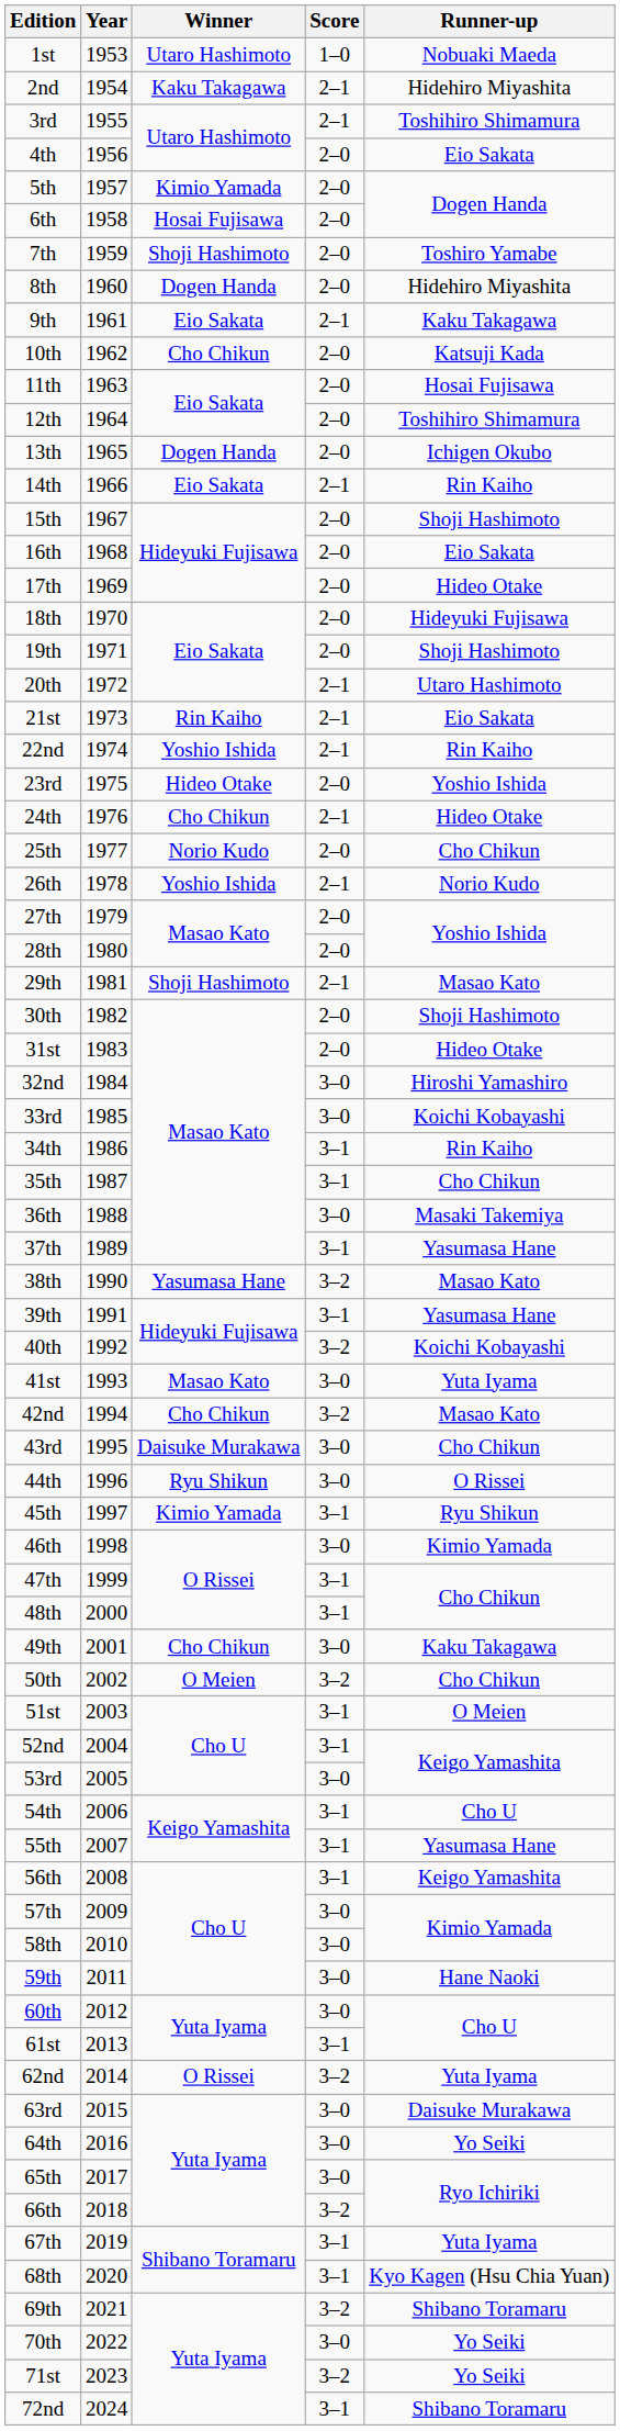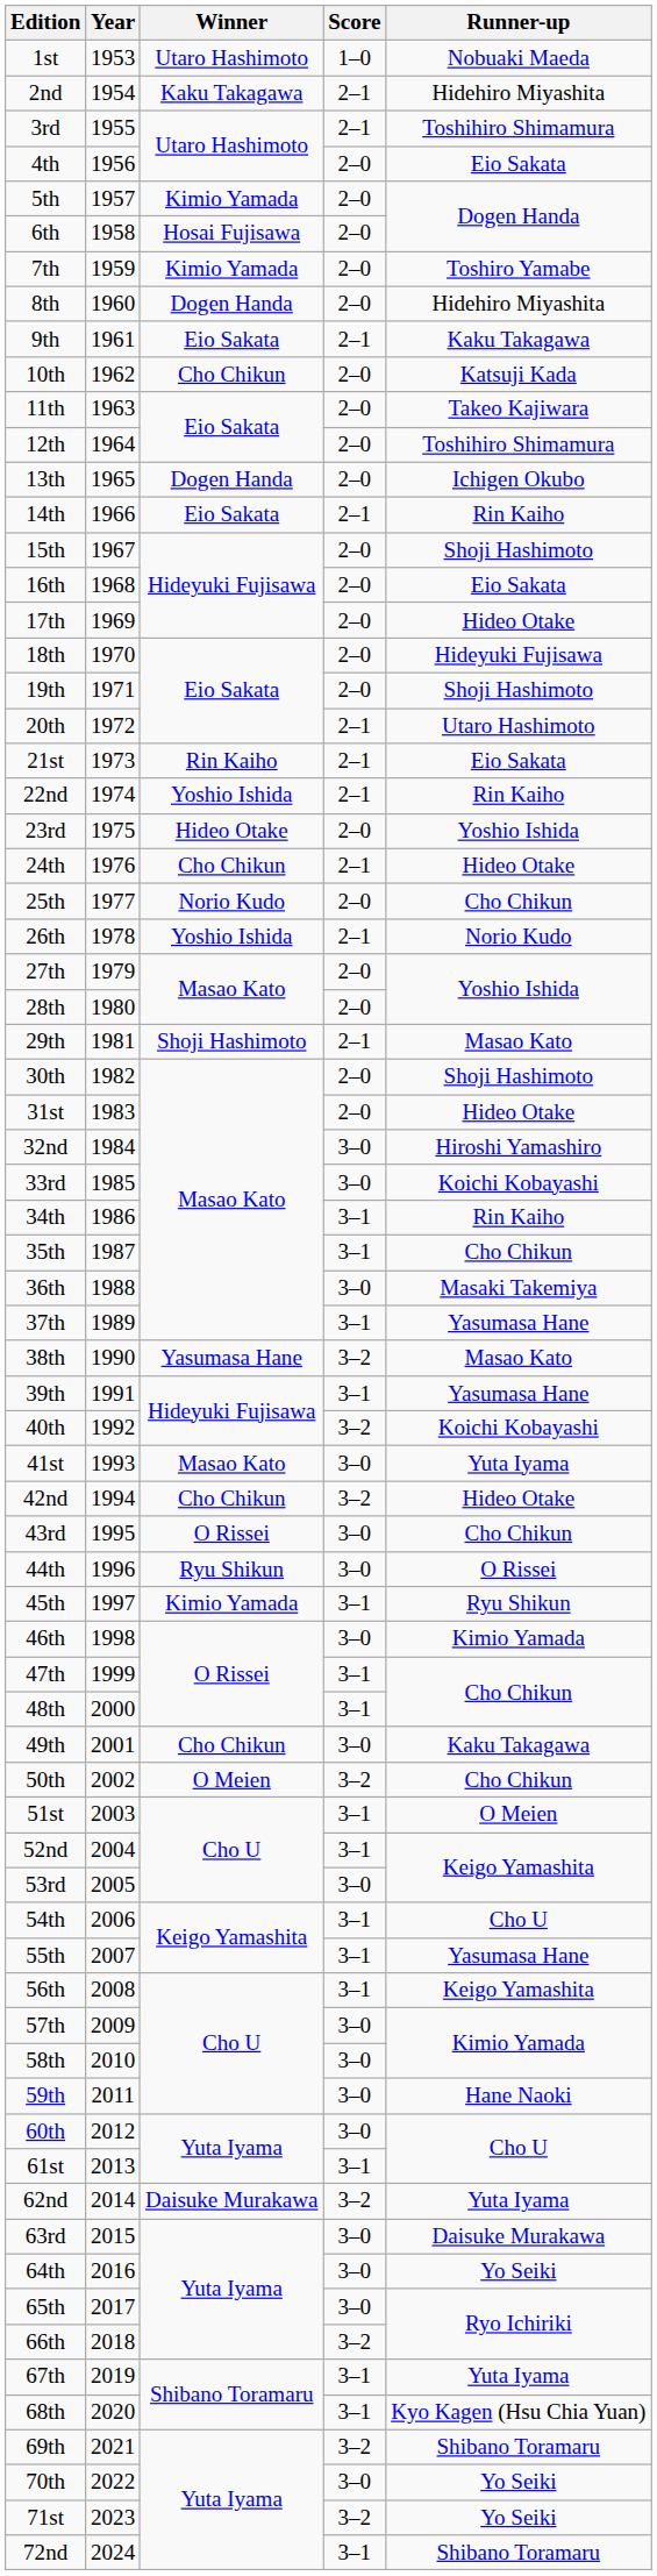7th | Winner: Shoji Hashimoto -> Kimio Yamada
11th | Runner-up: Hosai Fujisawa -> Takeo Kajiwara
42nd | Runner-up: Masao Kato -> Hideo Otake
43rd | Winner: Daisuke Murakawa -> O Rissei
62nd | Winner: O Rissei -> Daisuke Murakawa
